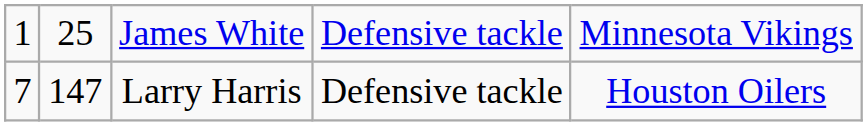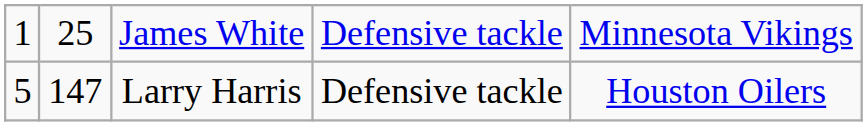Larry Harris | column 1: 7 -> 5
